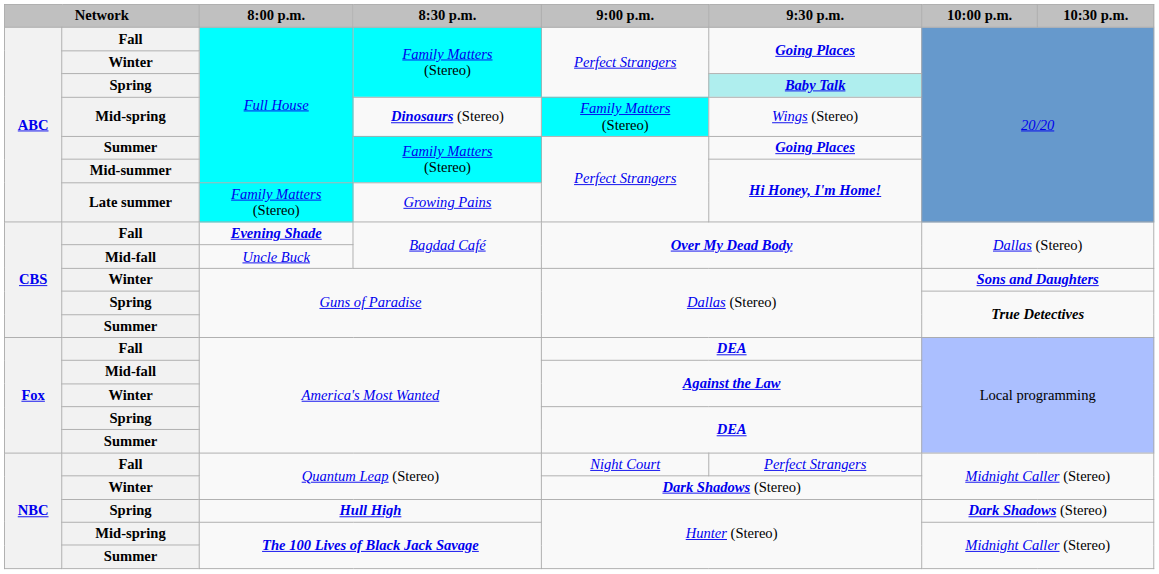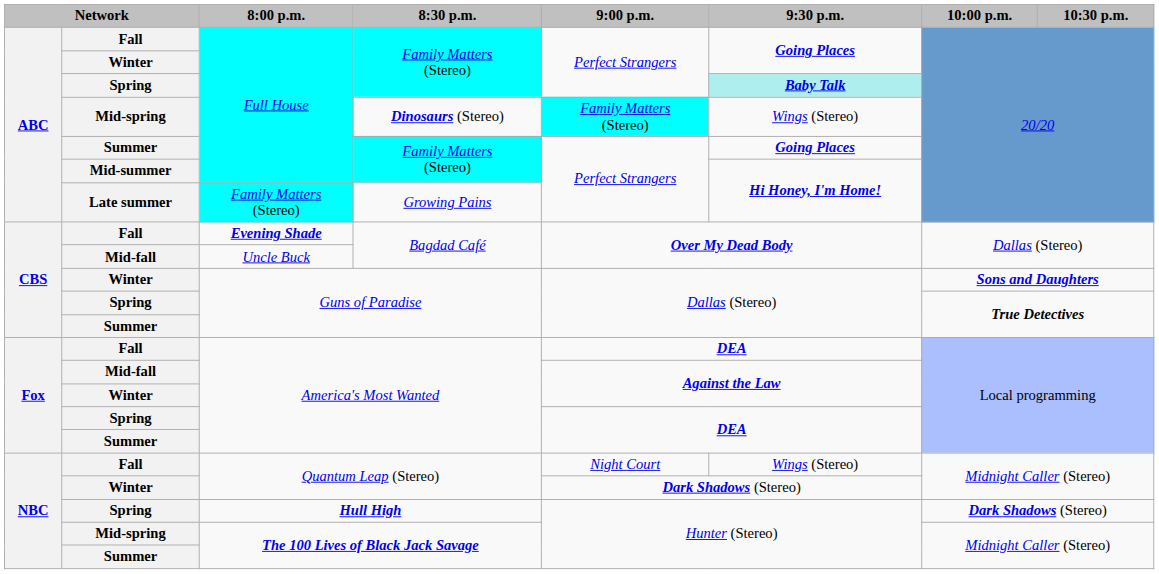Fall / Quantum Leap (Stereo) | 9:30 p.m.: Perfect Strangers -> Wings (Stereo)
